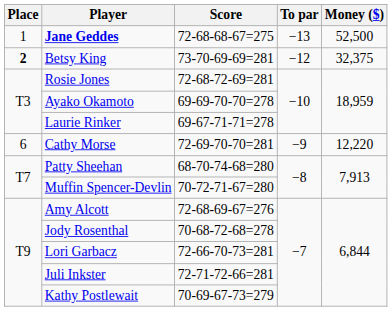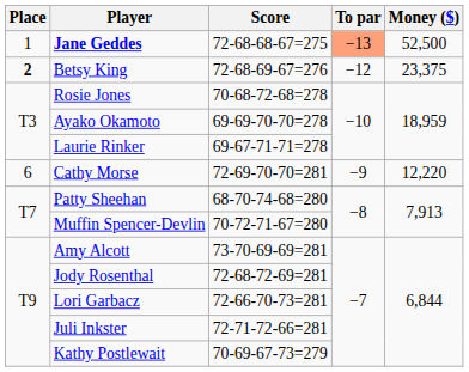Jane Geddes | To par: no background -> lightsalmon background
Betsy King | Score: 73-70-69-69=281 -> 72-68-69-67=276
Betsy King | Money ($): 32,375 -> 23,375
Rosie Jones | Score: 72-68-72-69=281 -> 70-68-72-68=278
Amy Alcott | Score: 72-68-69-67=276 -> 73-70-69-69=281
Jody Rosenthal | Score: 70-68-72-68=278 -> 72-68-72-69=281
